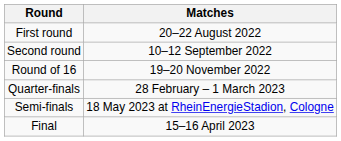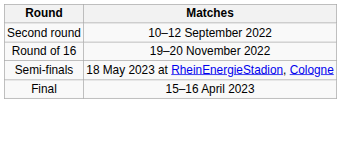- row: First round | 20–22 August 2022
- row: Quarter-finals | 28 February – 1 March 2023
